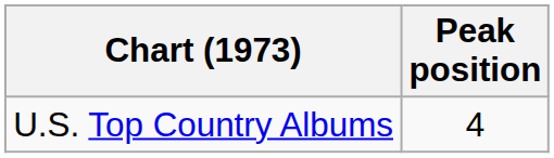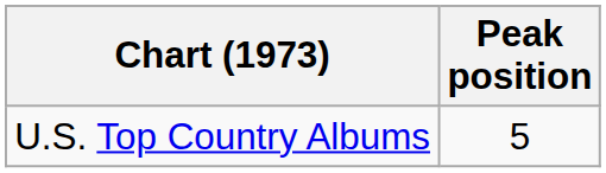U.S. Top Country Albums | Peak position: 4 -> 5
